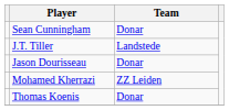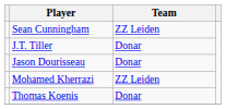Sean Cunningham | Team: Donar -> ZZ Leiden
J.T. Tiller | Team: Landstede -> Donar
